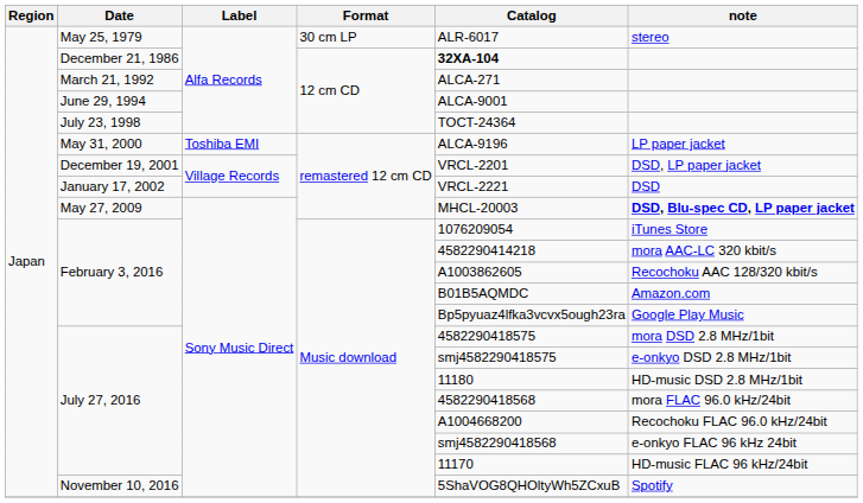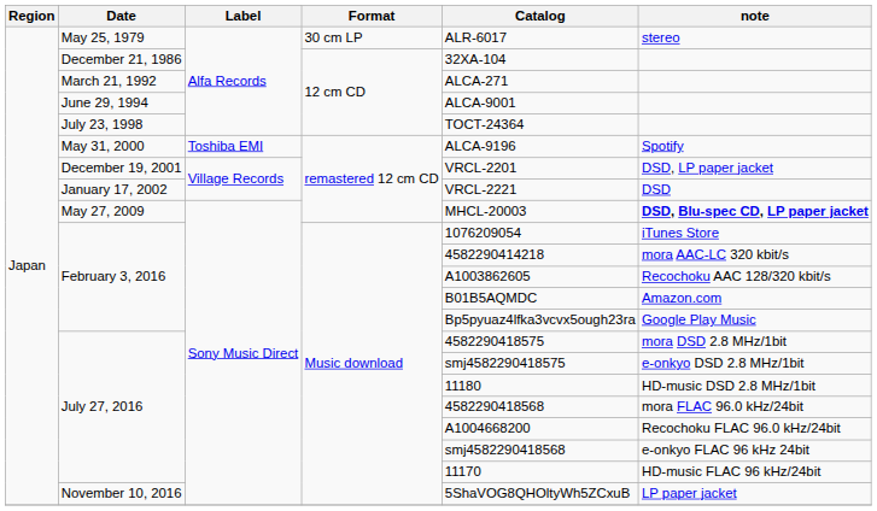December 21, 1986 | Catalog: bold -> normal
May 31, 2000 | note: LP paper jacket -> Spotify
November 10, 2016 | note: Spotify -> LP paper jacket
